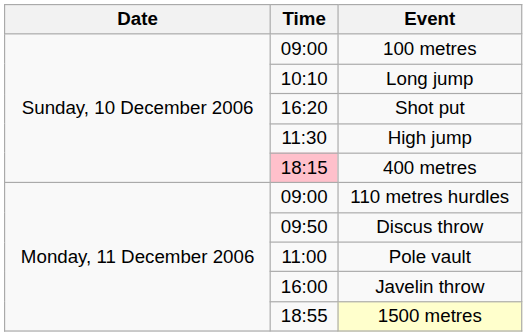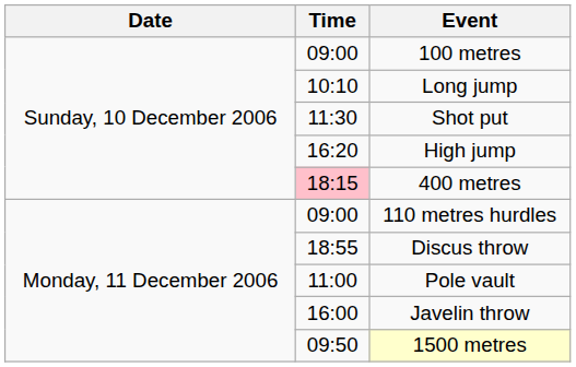Shot put | Time: 16:20 -> 11:30
High jump | Time: 11:30 -> 16:20
Discus throw | Time: 09:50 -> 18:55
1500 metres | Time: 18:55 -> 09:50
